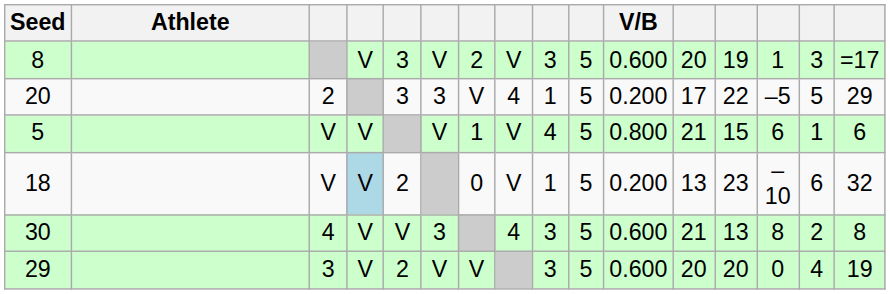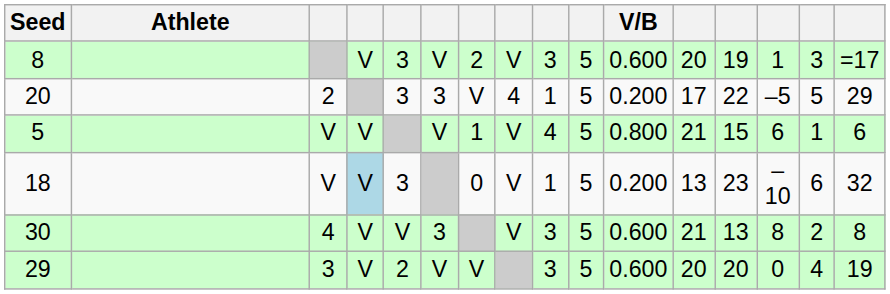18 | column 5: 2 -> 3
30 | column 8: 4 -> V
